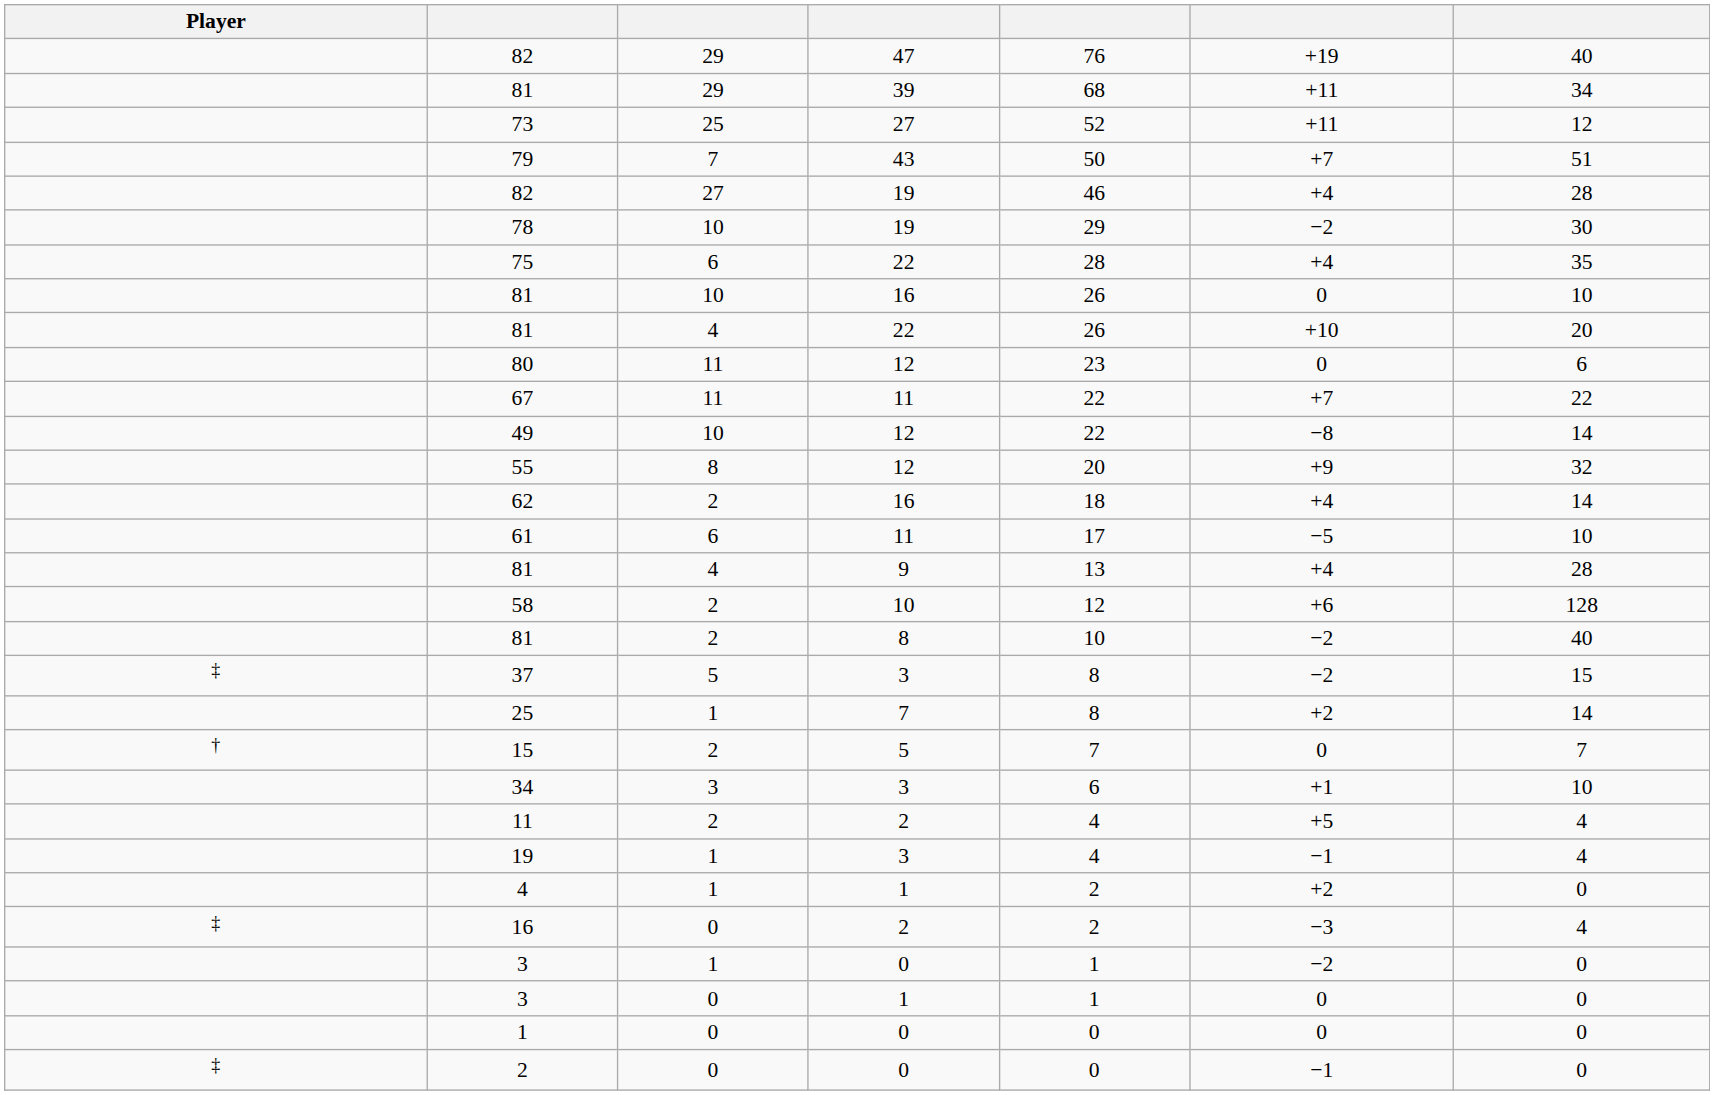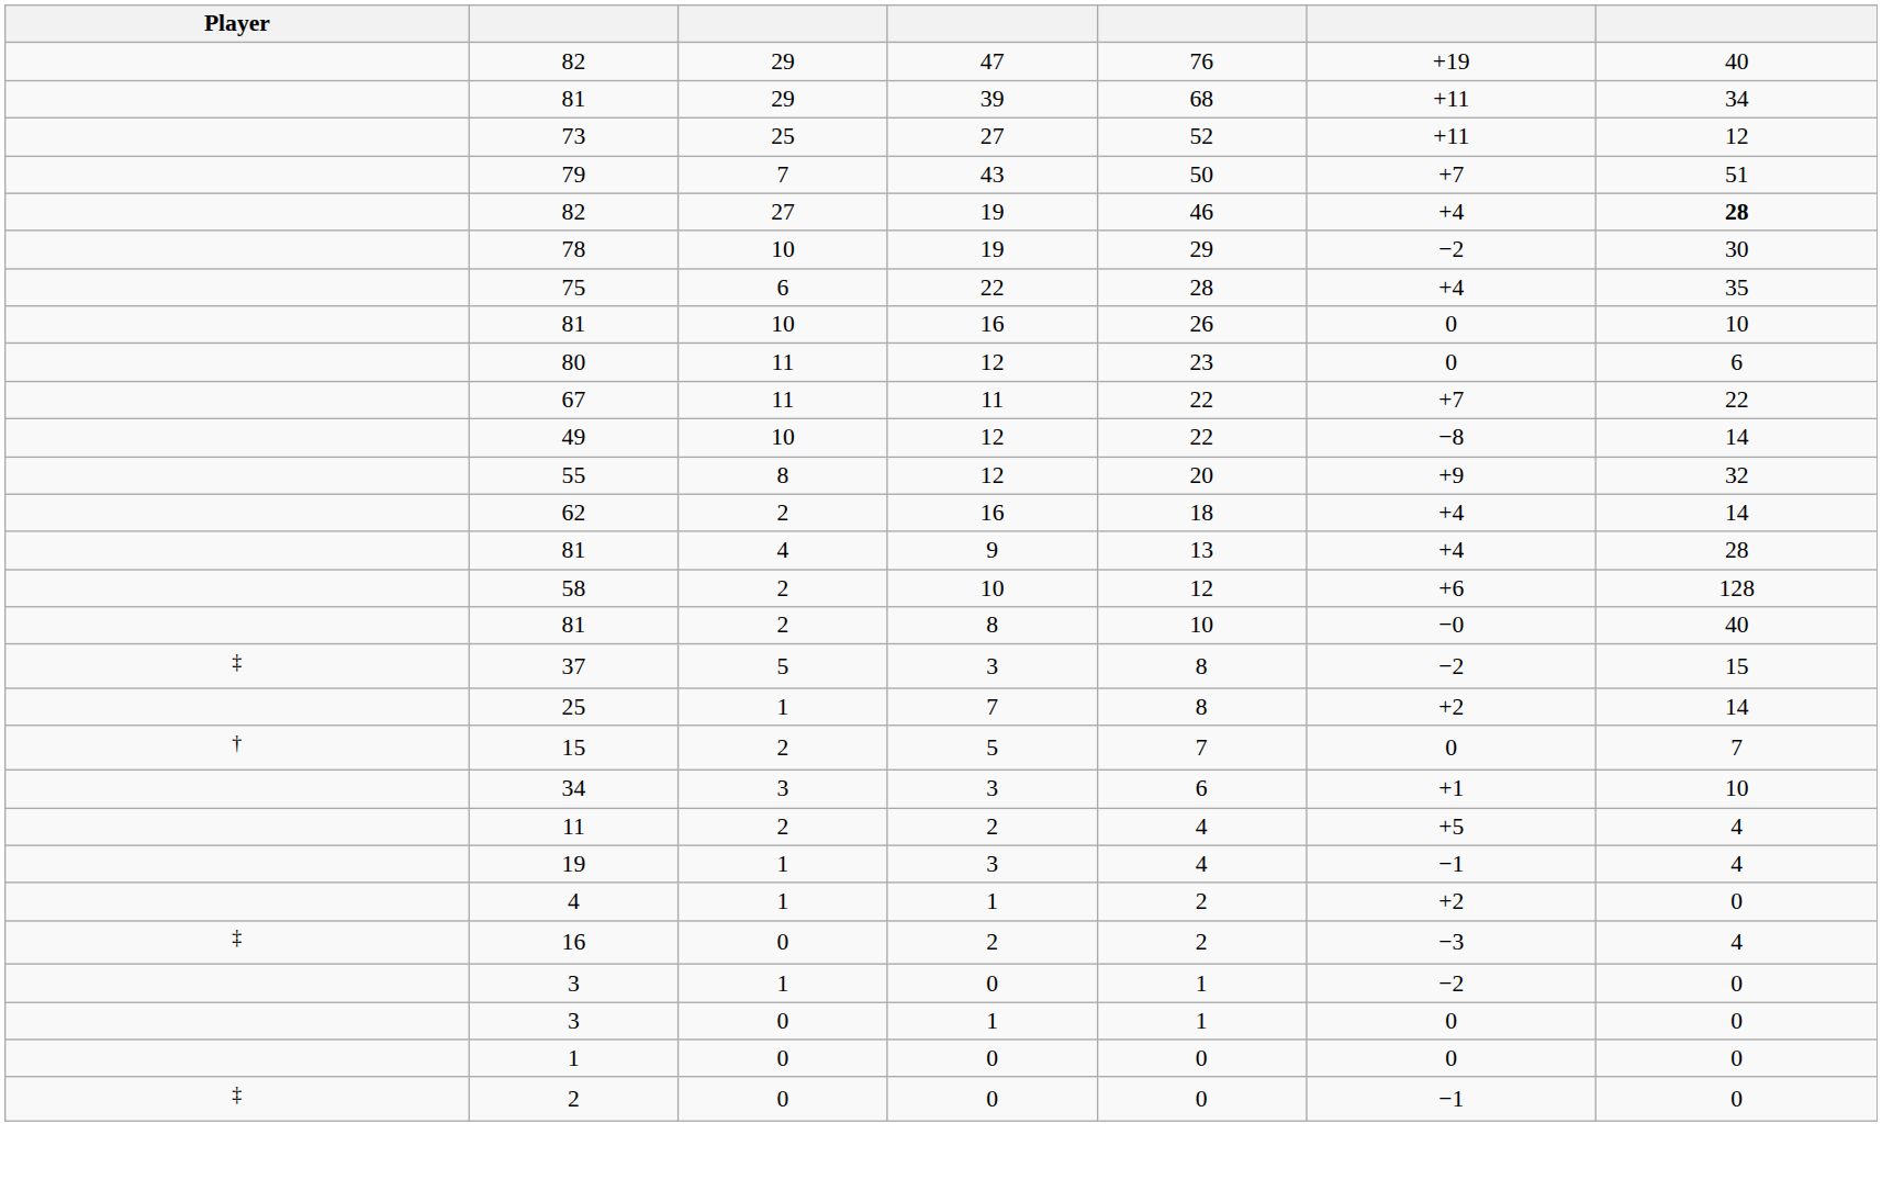82 / 19 | column 7: normal -> bold
- row: 81 | 4 | 22 | 26 | +10 | 20
- row: 61 | 6 | 11 | 17 | −5 | 10
81 / 8 | column 6: −2 -> −0
